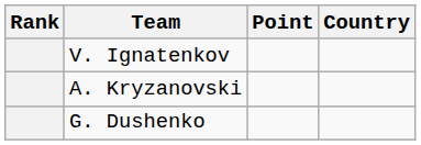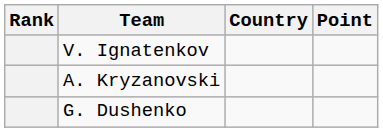columns swapped: Country <-> Point
